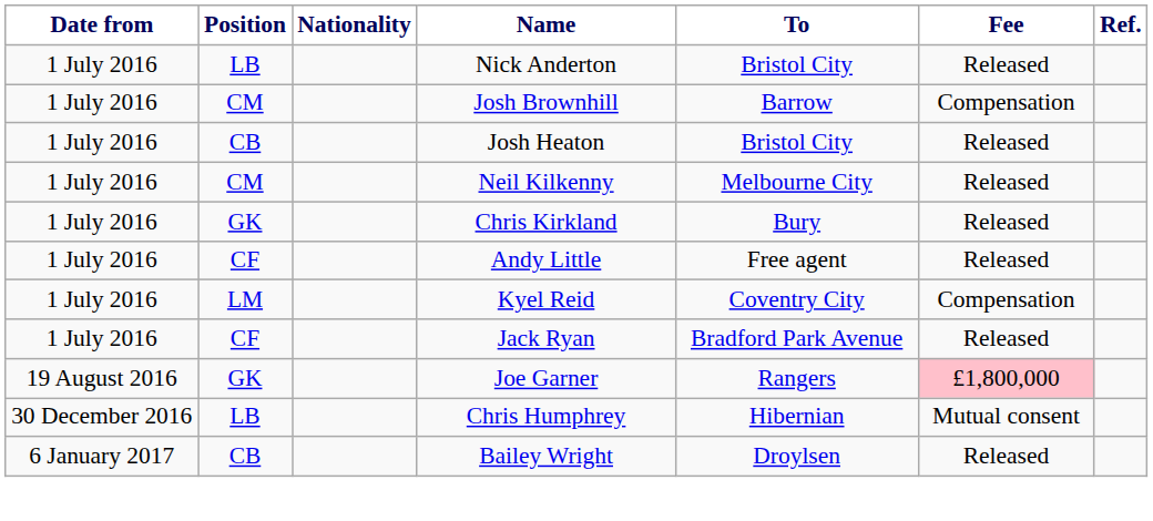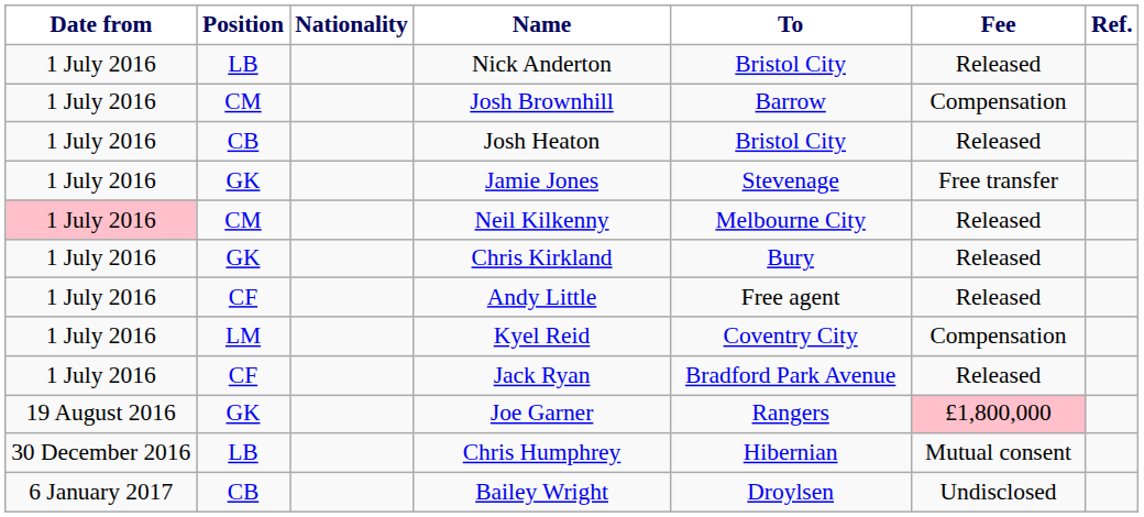+ row: 1 July 2016 | GK | Jamie Jones | Stevenage | Free transfer
Neil Kilkenny | Date from: no background -> pink background
Bailey Wright | Fee: Released -> Undisclosed
